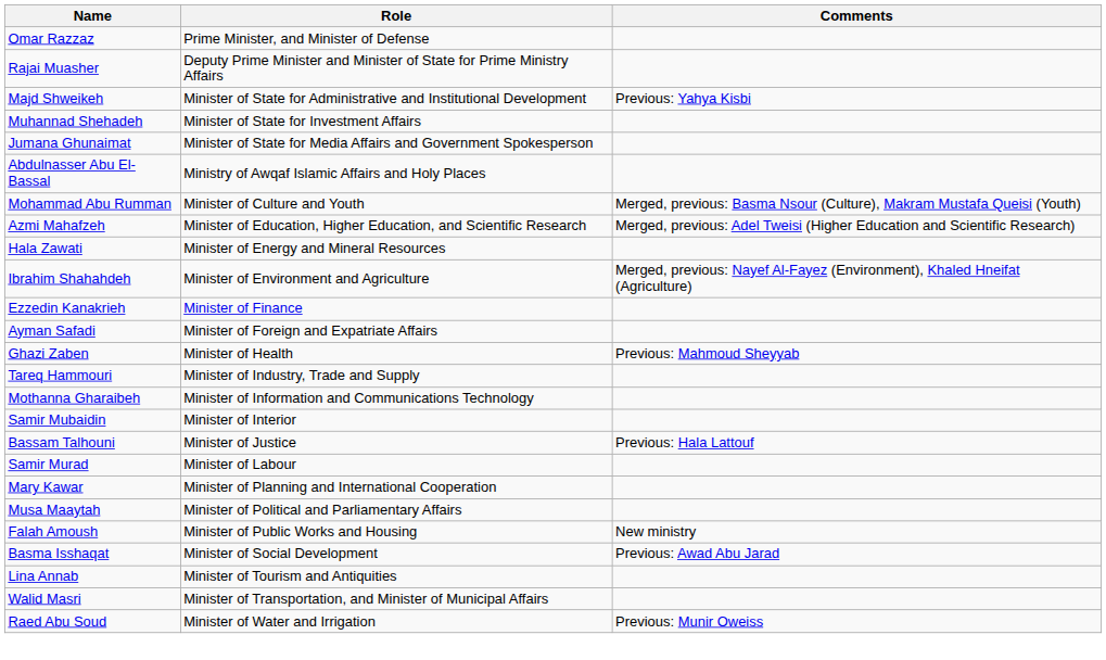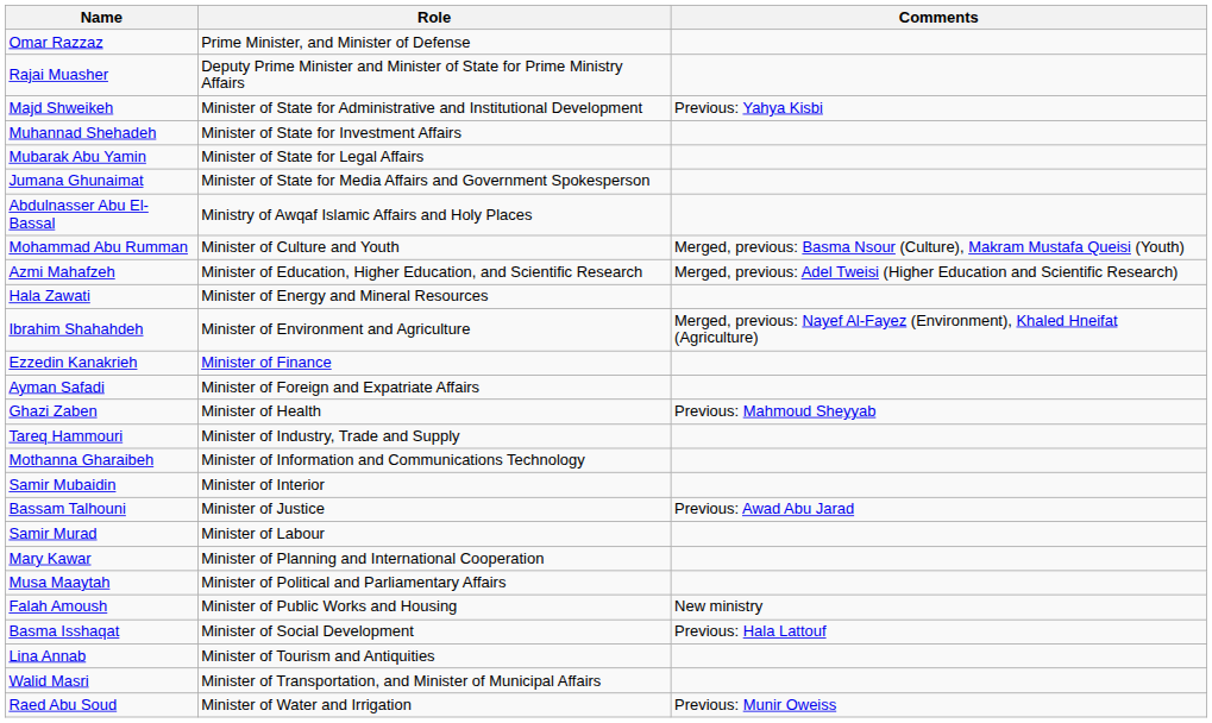+ row: Mubarak Abu Yamin | Minister of State for Legal Affairs
Bassam Talhouni | Comments: Previous: Hala Lattouf -> Previous: Awad Abu Jarad
Basma Isshaqat | Comments: Previous: Awad Abu Jarad -> Previous: Hala Lattouf
